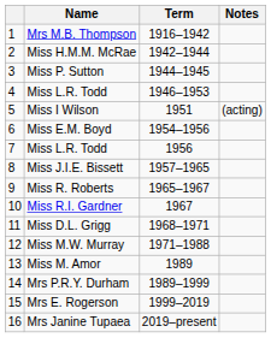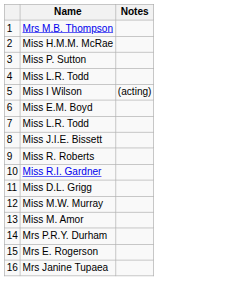- column: Term | 1916–1942 | 1942–1944 | 1944–1945 | 1946–1953 | 1951 | 1954–1956 | 1956 | 1957–1965 | 1965–1967 | 1967 | 1968–1971 | 1971–1988 | 1989 | 1989–1999 | 1999–2019 | 2019–present
